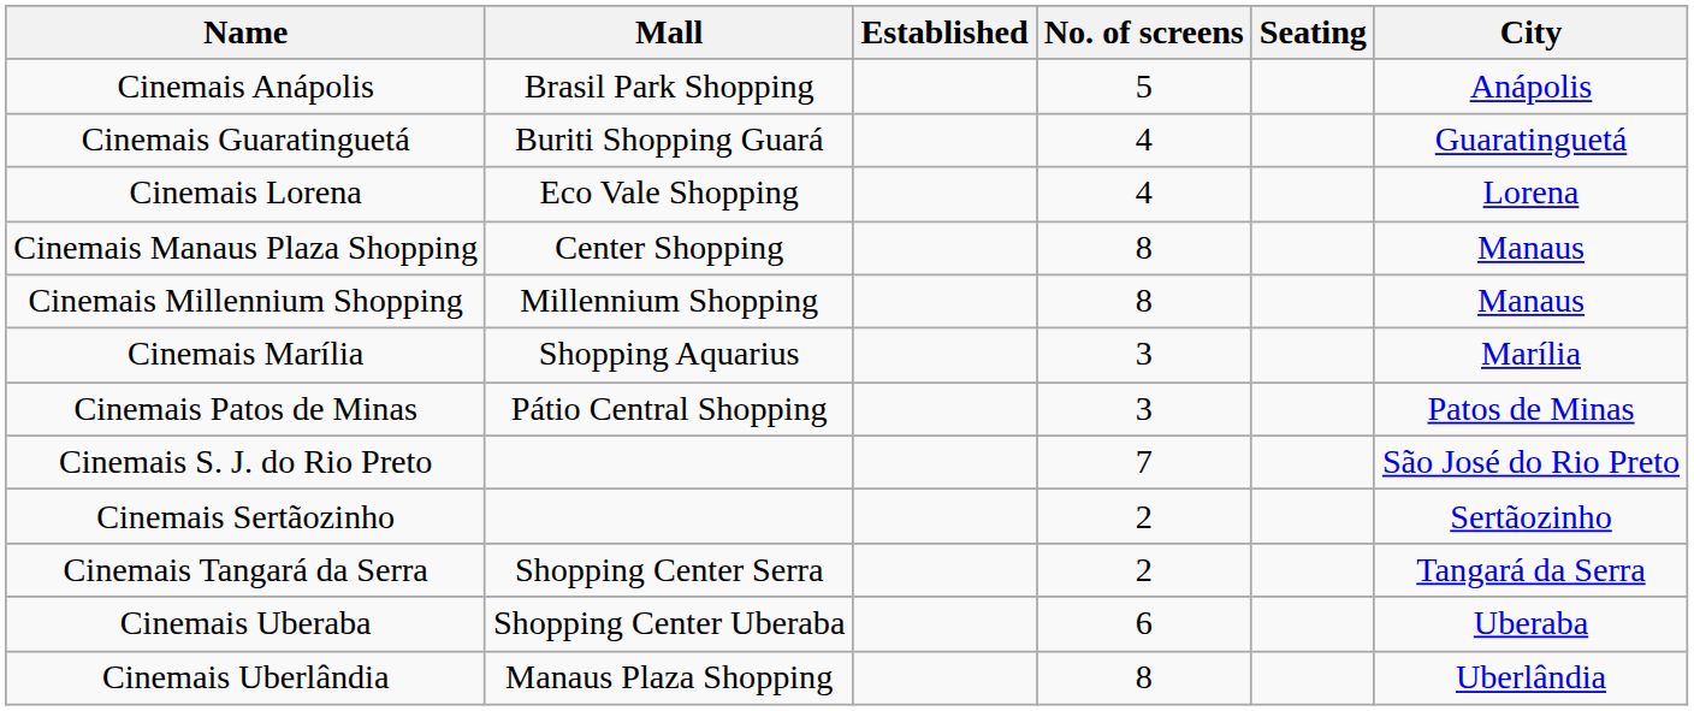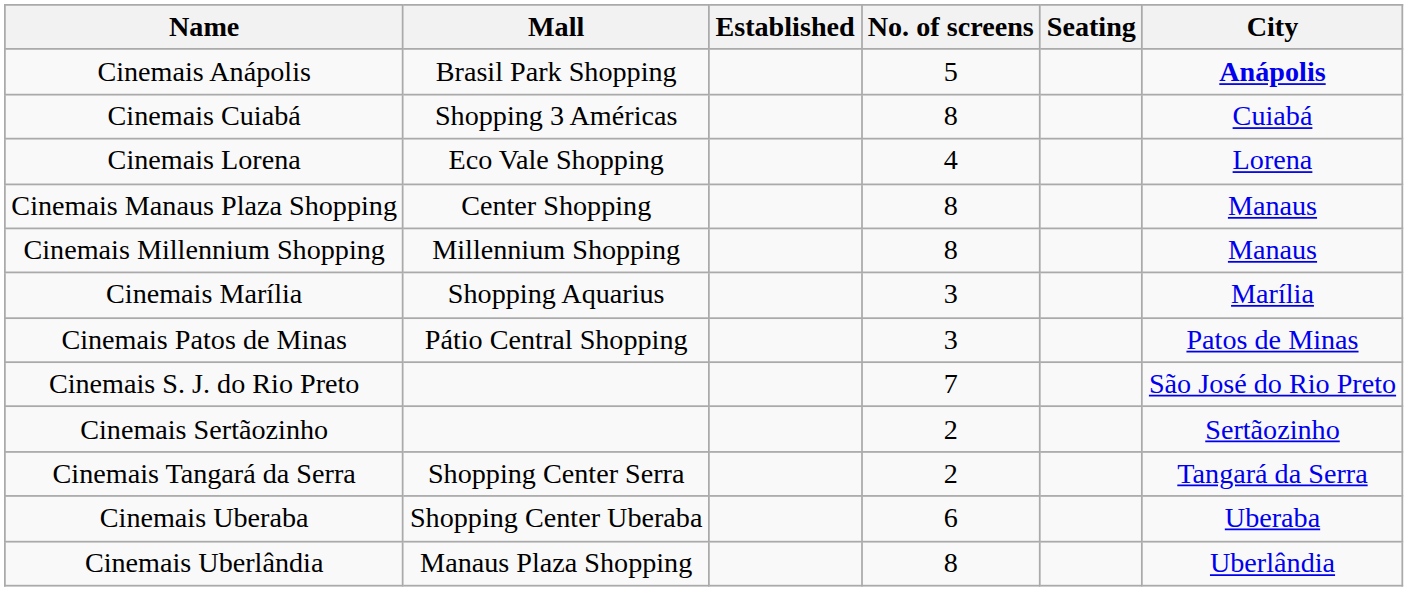Cinemais Anápolis | City: normal -> bold
+ row: Cinemais Cuiabá | Shopping 3 Américas | 8 | Cuiabá
- row: Cinemais Guaratinguetá | Buriti Shopping Guará | 4 | Guaratinguetá
